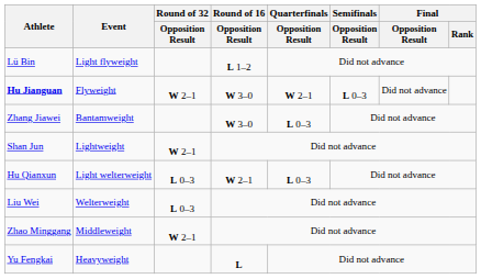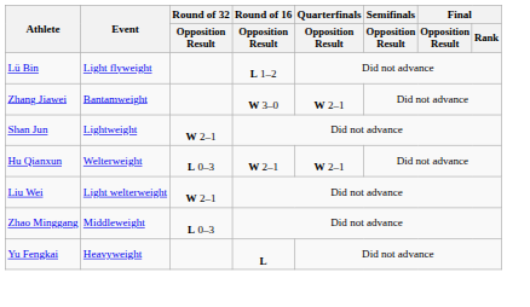- row: Hu Jianguan | Flyweight | W 2–1 | W 3–0 | W 2–1 | L 0–3 | Did not advance
Zhang Jiawei | Quarterfinals / Opposition Result: L 0–3 -> W 2–1
Hu Qianxun | Event: Light welterweight -> Welterweight
Hu Qianxun | Quarterfinals / Opposition Result: L 0–3 -> W 2–1
Liu Wei | Event: Welterweight -> Light welterweight
Liu Wei | Round of 32 / Opposition Result: L 0–3 -> W 2–1
Zhao Minggang | Round of 32 / Opposition Result: W 2–1 -> L 0–3
